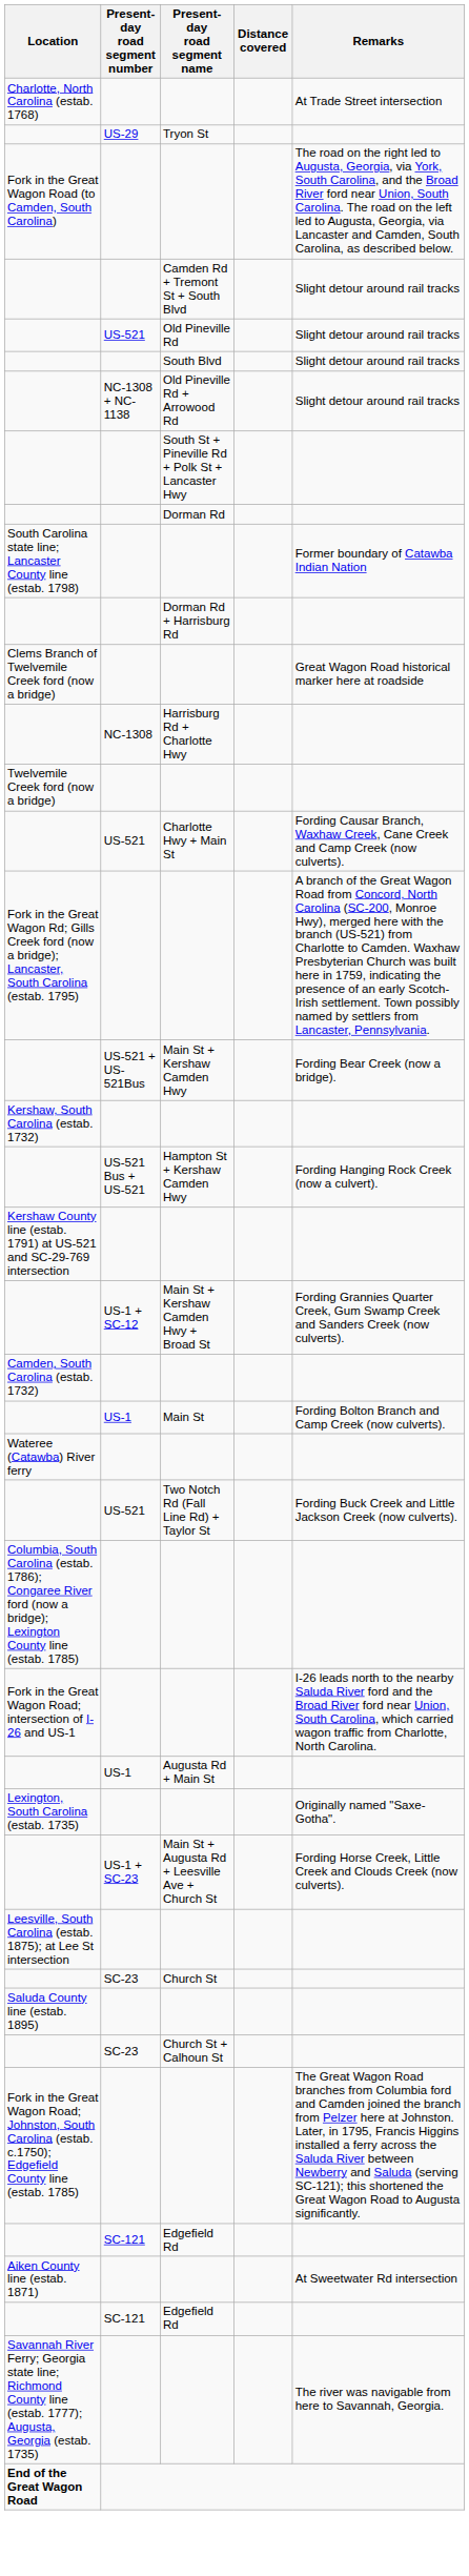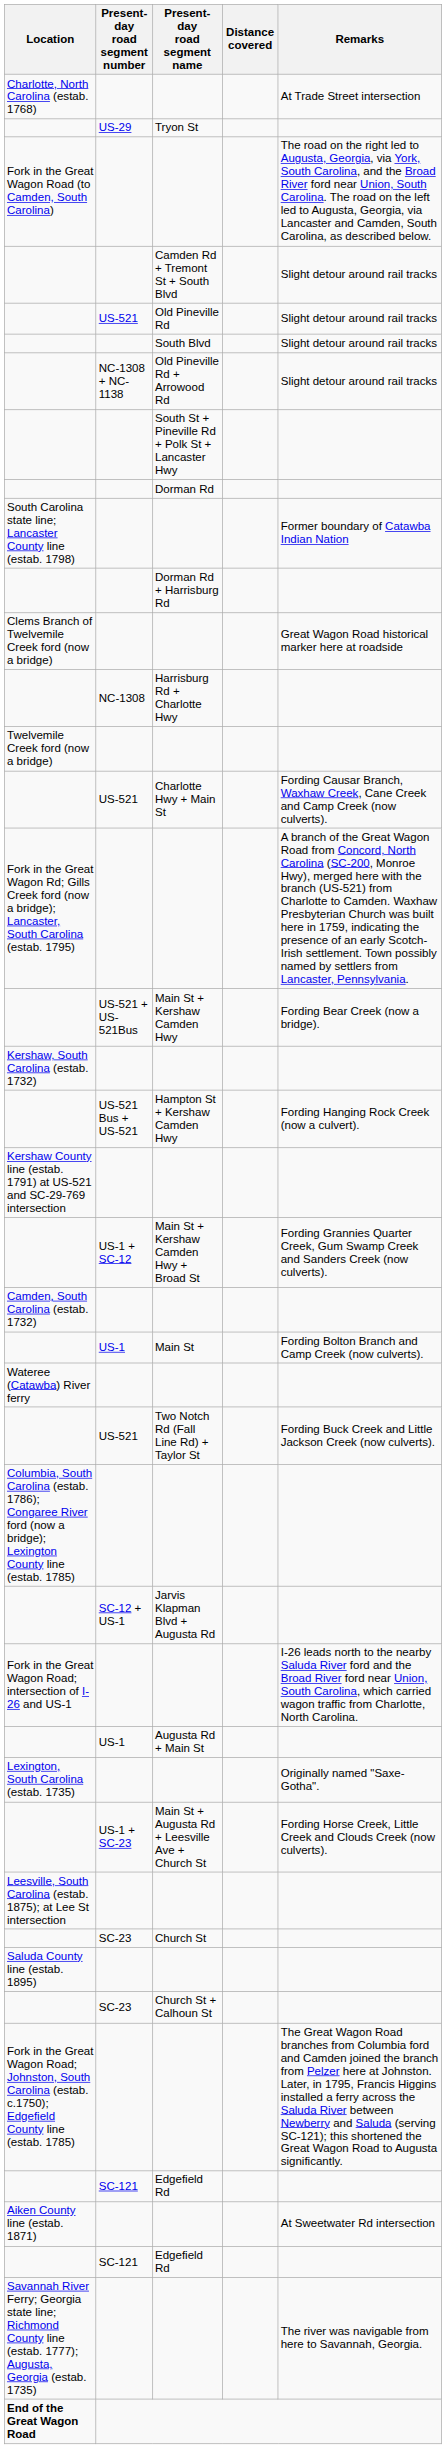+ row: SC-12 + US-1 | Jarvis Klapman Blvd + Augusta Rd
